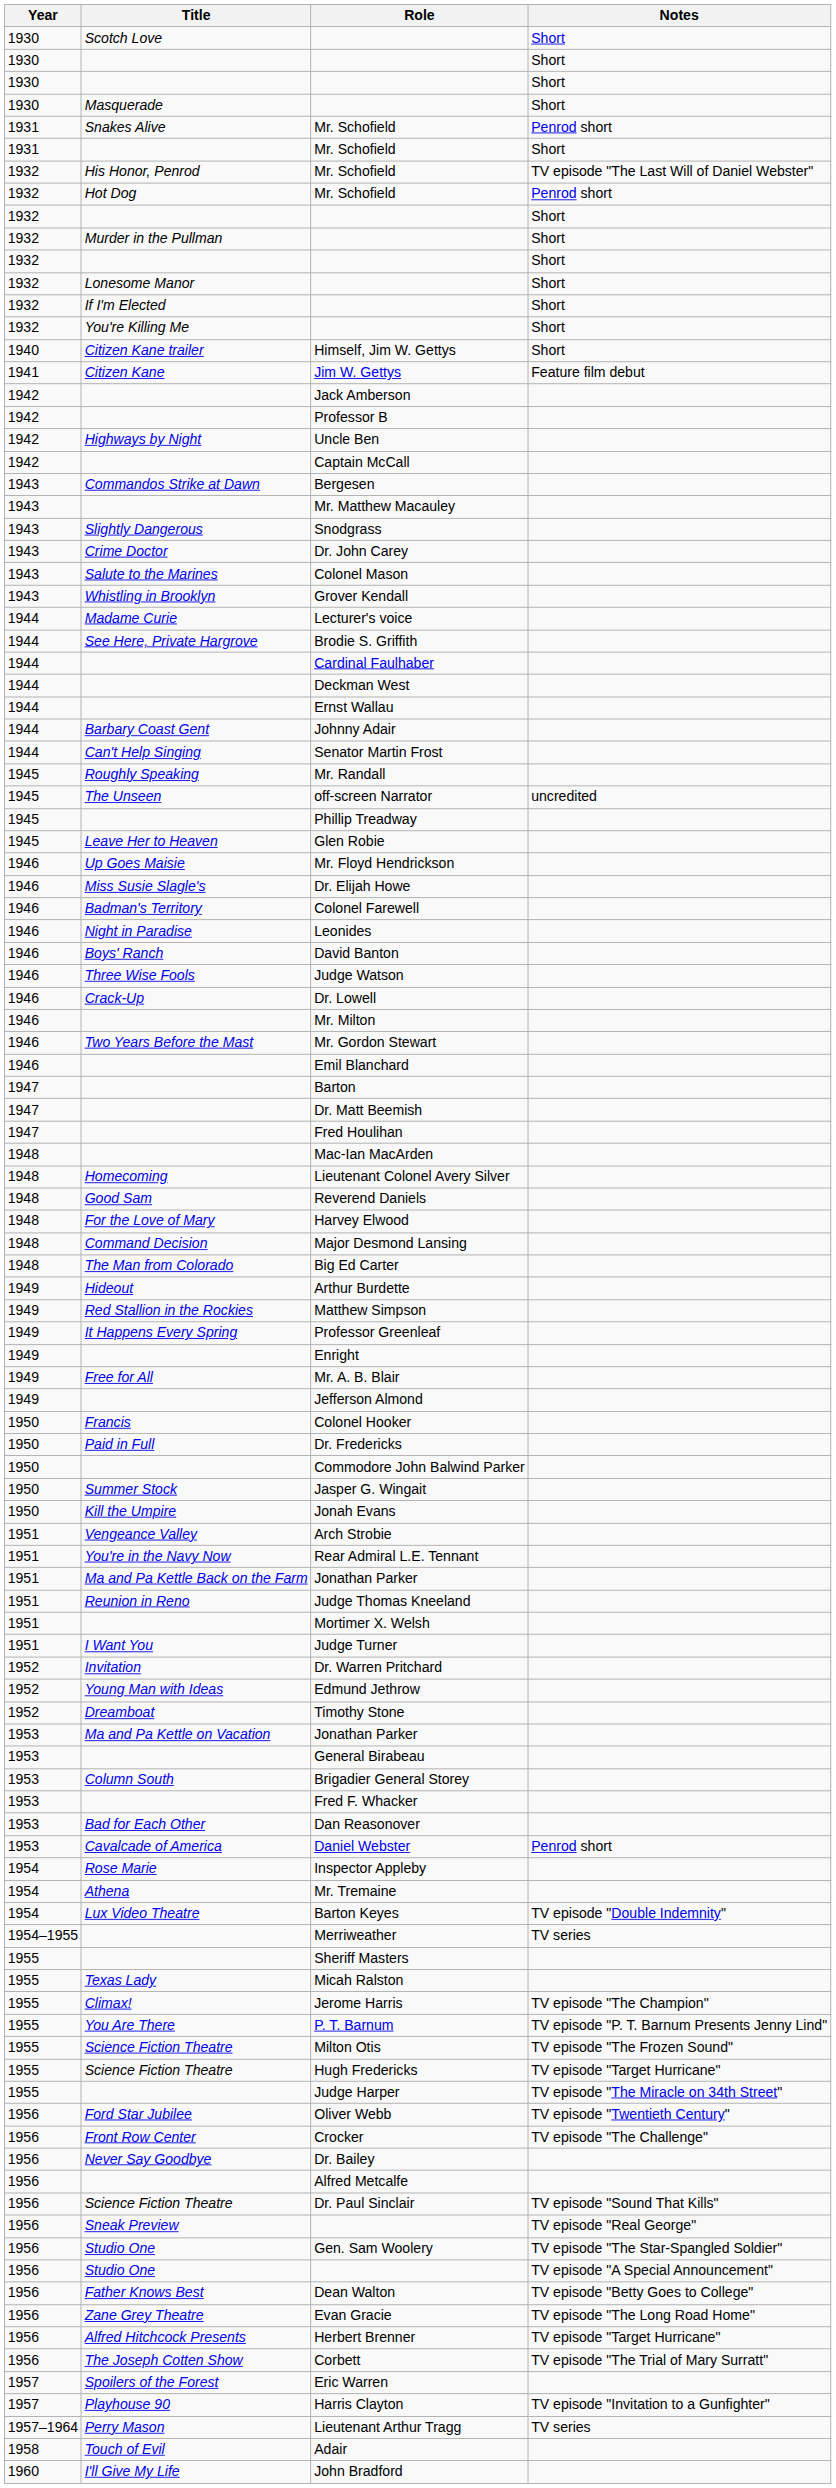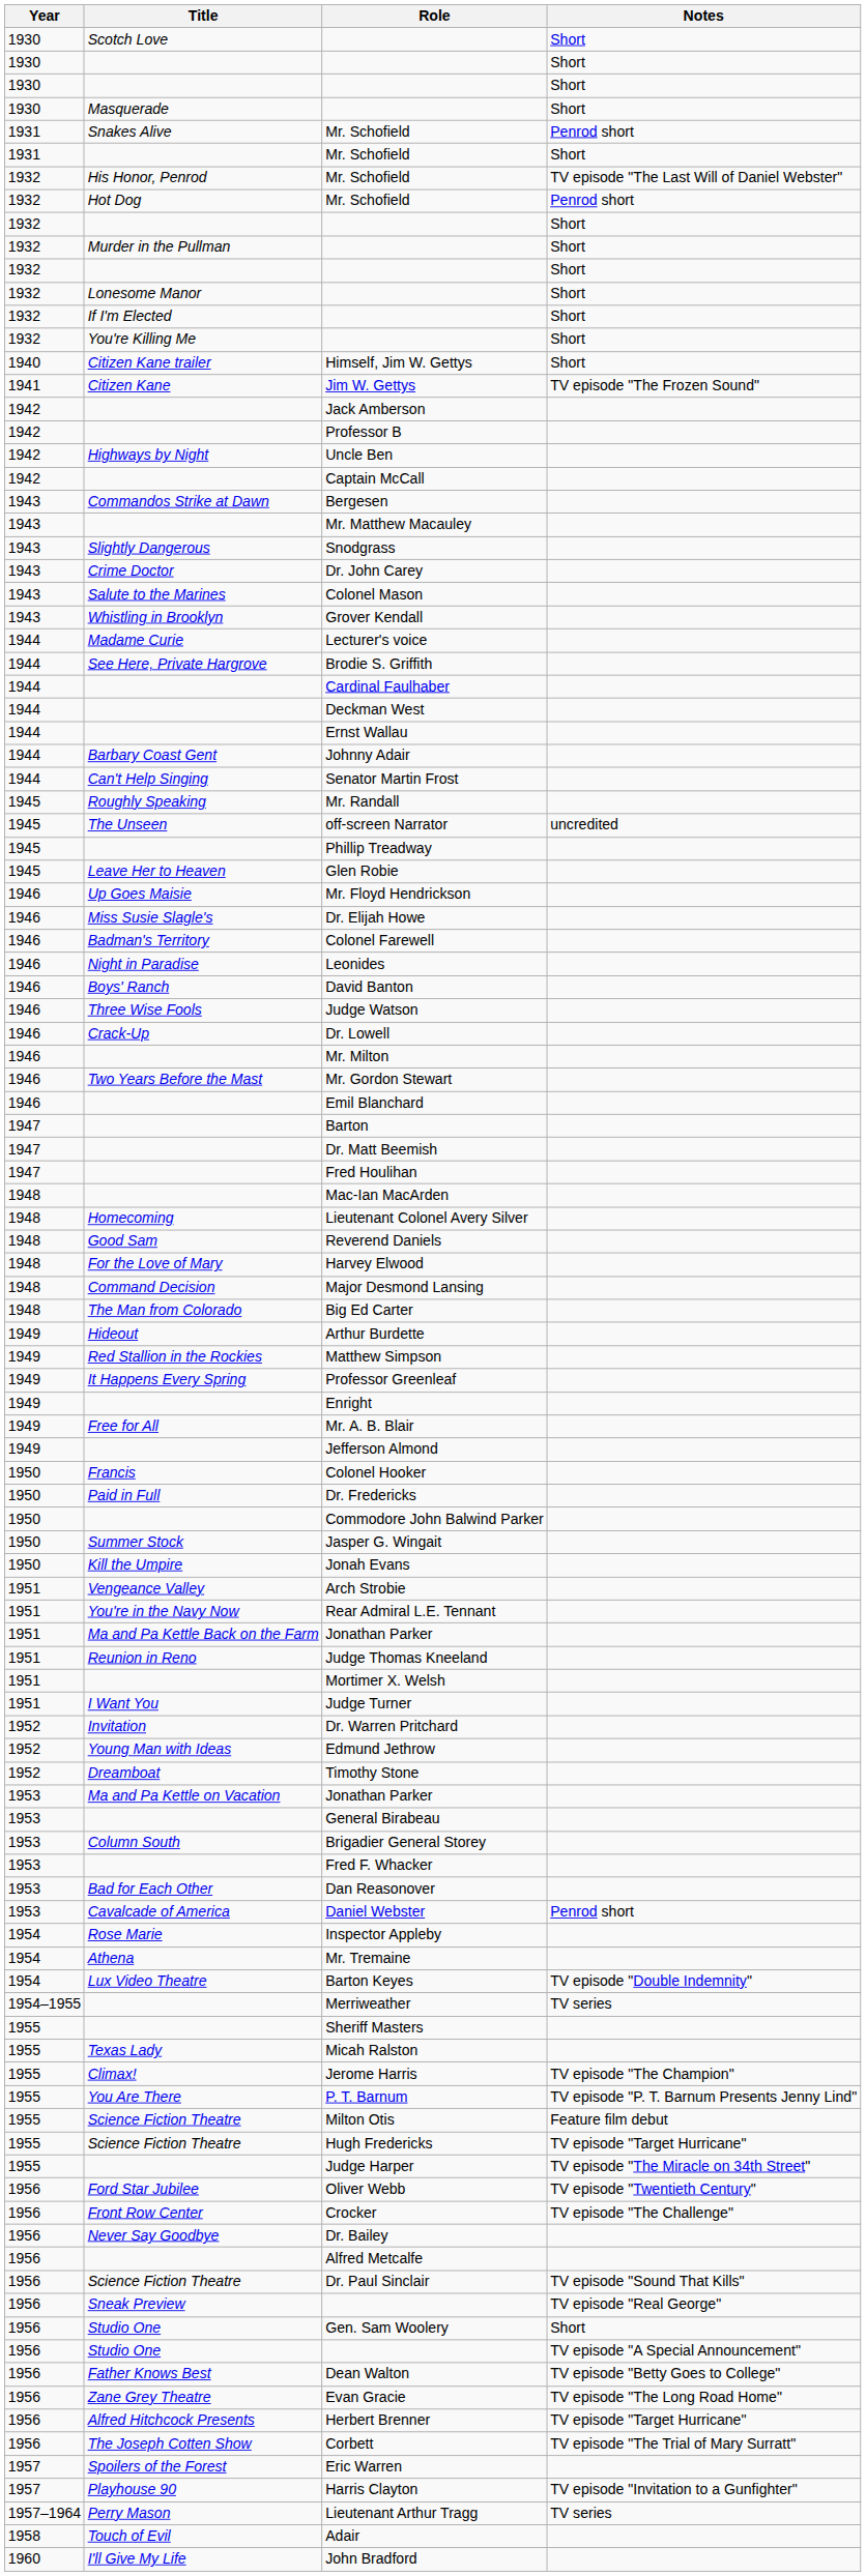Jim W. Gettys | Notes: Feature film debut -> TV episode "The Frozen Sound"
Milton Otis | Notes: TV episode "The Frozen Sound" -> Feature film debut
Gen. Sam Woolery | Notes: TV episode "The Star-Spangled Soldier" -> Short
